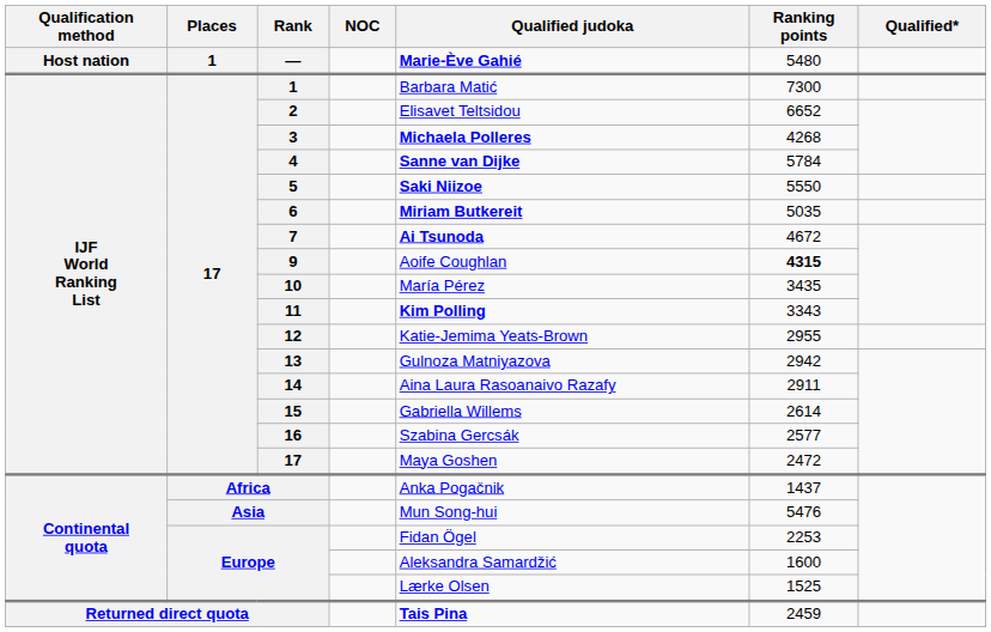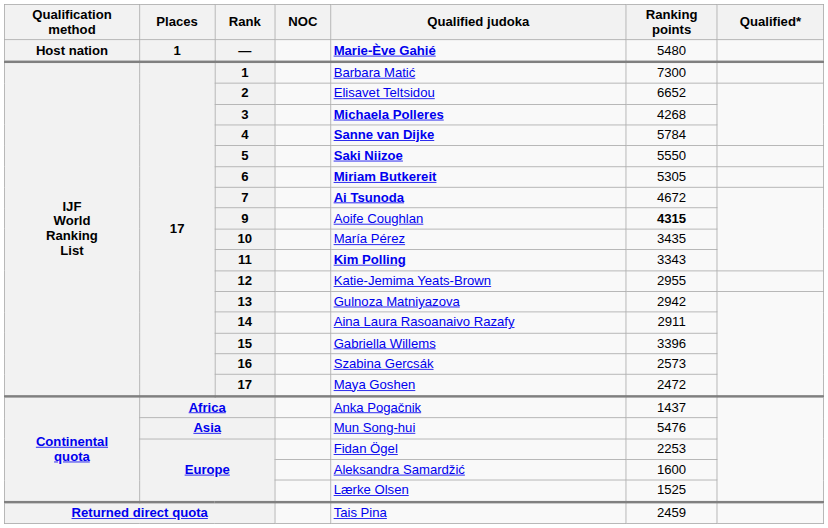6 | Ranking points: 5035 -> 5305
15 | Ranking points: 2614 -> 3396
16 | Ranking points: 2577 -> 2573
Returned direct quota | Qualified judoka: bold -> normal
